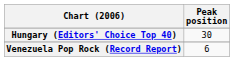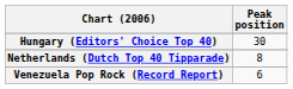+ row: Netherlands (Dutch Top 40 Tipparade) | 8
